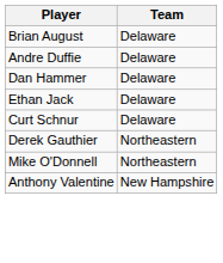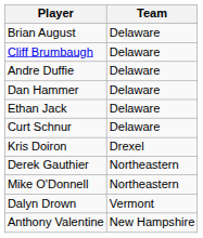+ row: Cliff Brumbaugh | Delaware
+ row: Kris Doiron | Drexel
+ row: Dalyn Drown | Vermont
